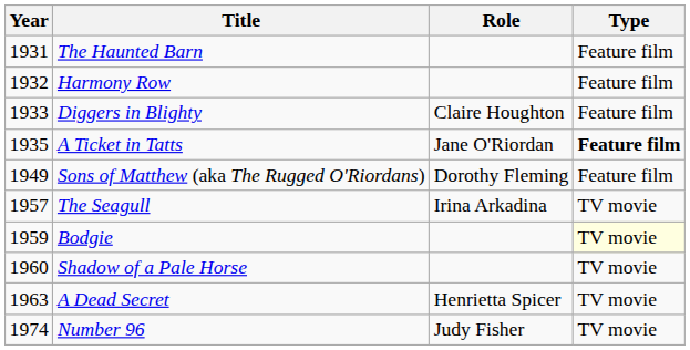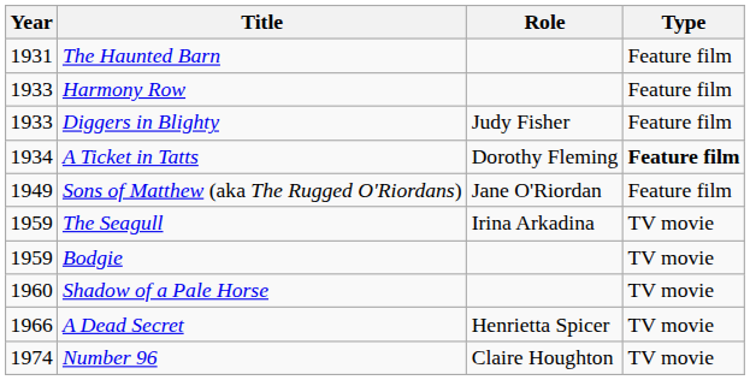Harmony Row | Year: 1932 -> 1933
Diggers in Blighty | Role: Claire Houghton -> Judy Fisher
A Ticket in Tatts | Year: 1935 -> 1934
A Ticket in Tatts | Role: Jane O'Riordan -> Dorothy Fleming
Sons of Matthew (aka The Rugged O'Riordans) | Role: Dorothy Fleming -> Jane O'Riordan
The Seagull | Year: 1957 -> 1959
Bodgie | Type: lightyellow background -> no background
A Dead Secret | Year: 1963 -> 1966
Number 96 | Role: Judy Fisher -> Claire Houghton
